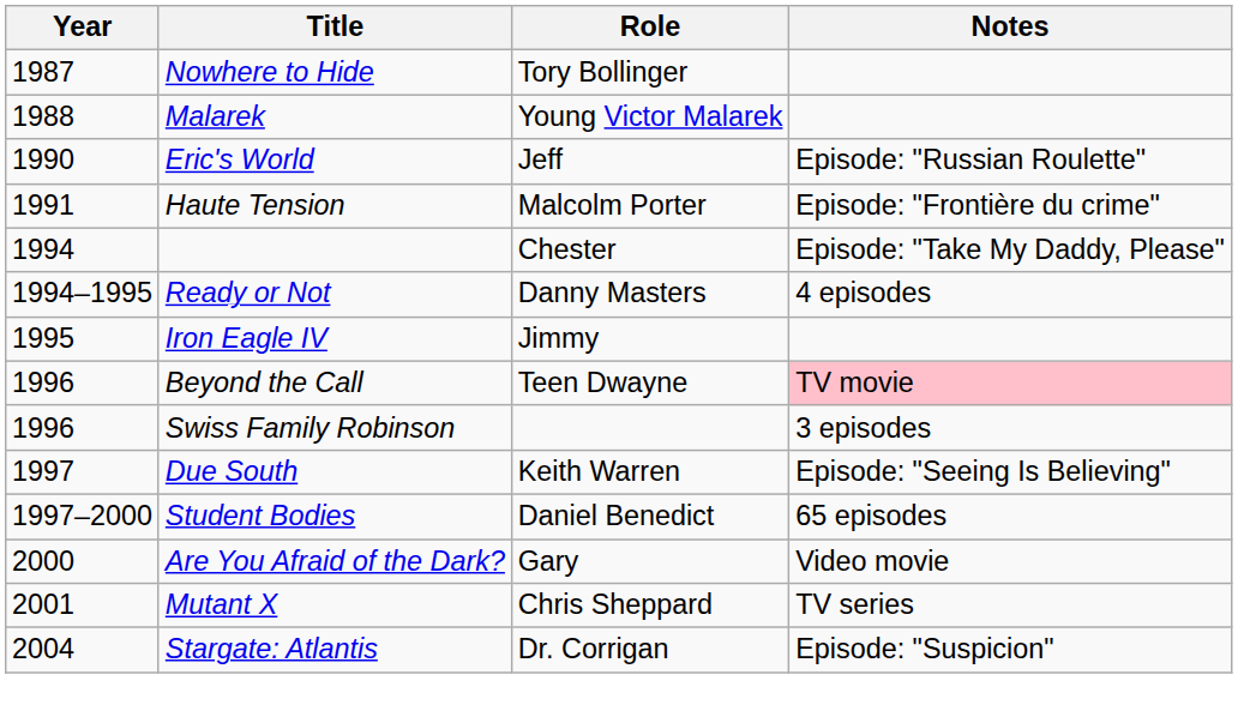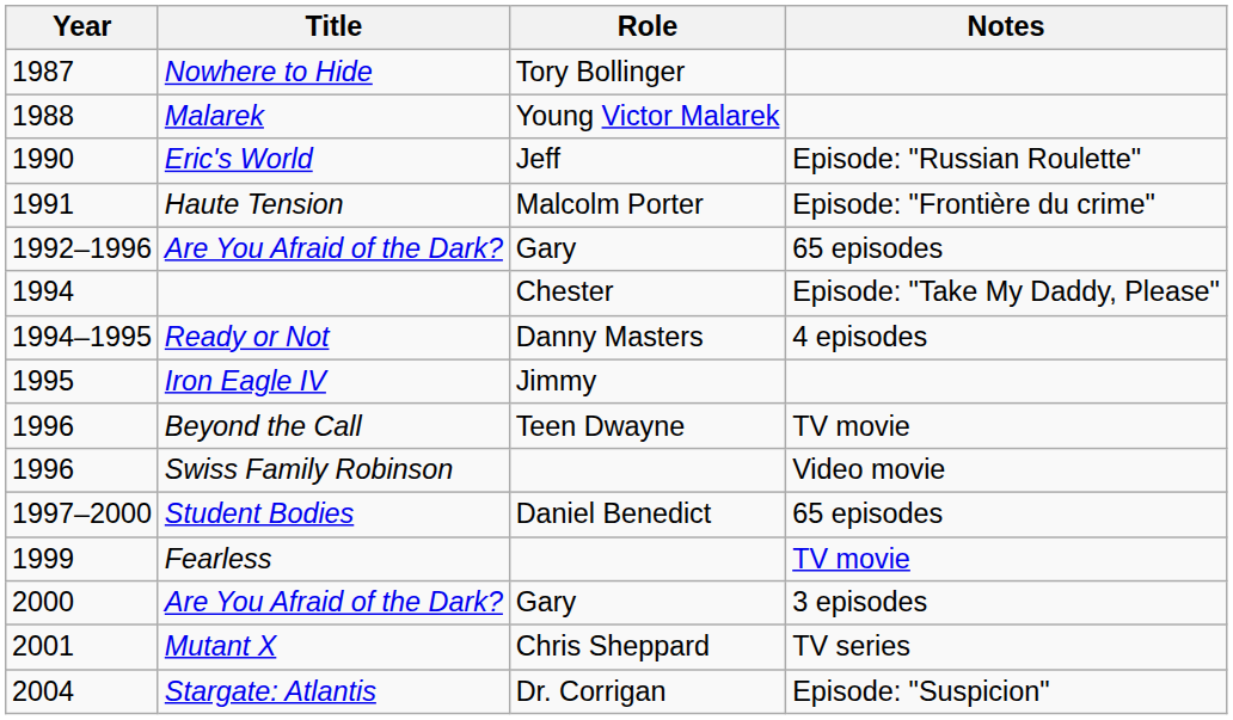+ row: 1992–1996 | Are You Afraid of the Dark? | Gary | 65 episodes
Beyond the Call | Notes: pink background -> no background
Swiss Family Robinson | Notes: 3 episodes -> Video movie
- row: 1997 | Due South | Keith Warren | Episode: "Seeing Is Believing"
+ row: 1999 | Fearless | TV movie
2000 / Are You Afraid of the Dark? | Notes: Video movie -> 3 episodes
